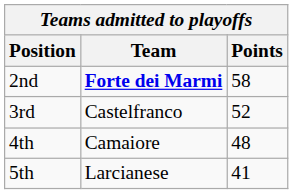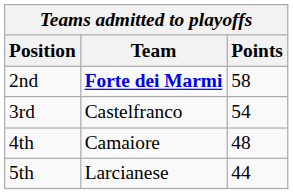3rd | Points: 52 -> 54
5th | Points: 41 -> 44
